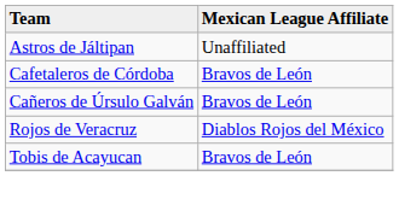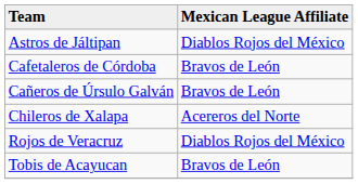Astros de Jáltipan | column 2: Unaffiliated -> Diablos Rojos del México
+ row: Chileros de Xalapa | Acereros del Norte
